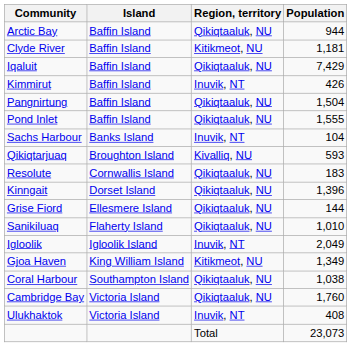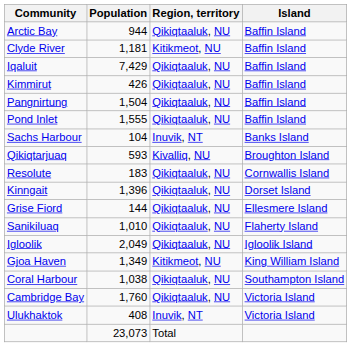columns swapped: Island <-> Population
Kimmirut | Region, territory: Inuvik, NT -> Qikiqtaaluk, NU
Igloolik | Region, territory: Inuvik, NT -> Qikiqtaaluk, NU
